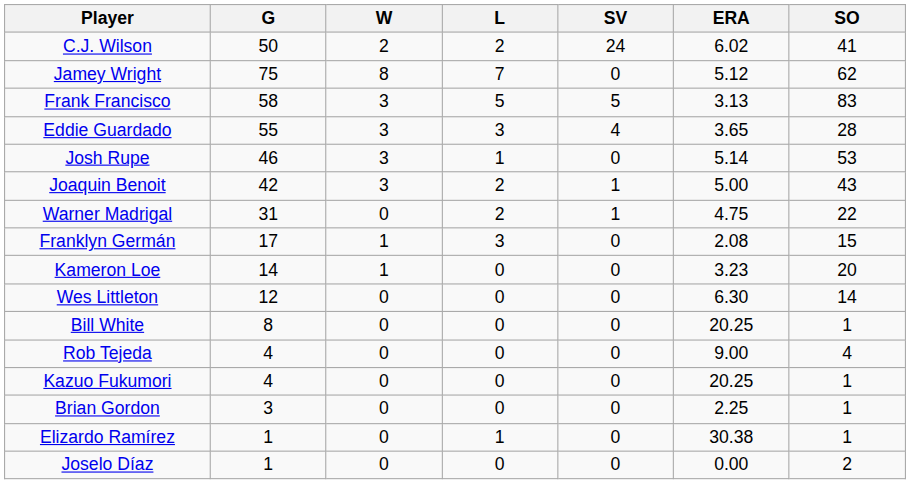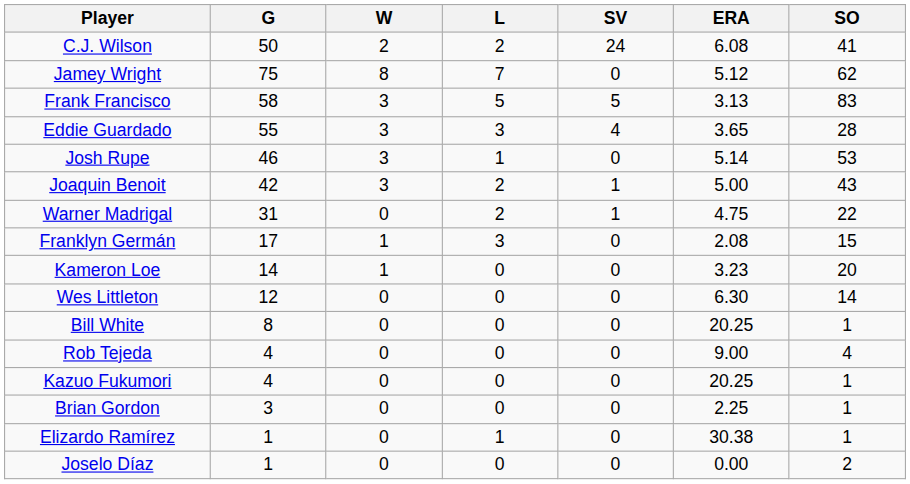C.J. Wilson | ERA: 6.02 -> 6.08
